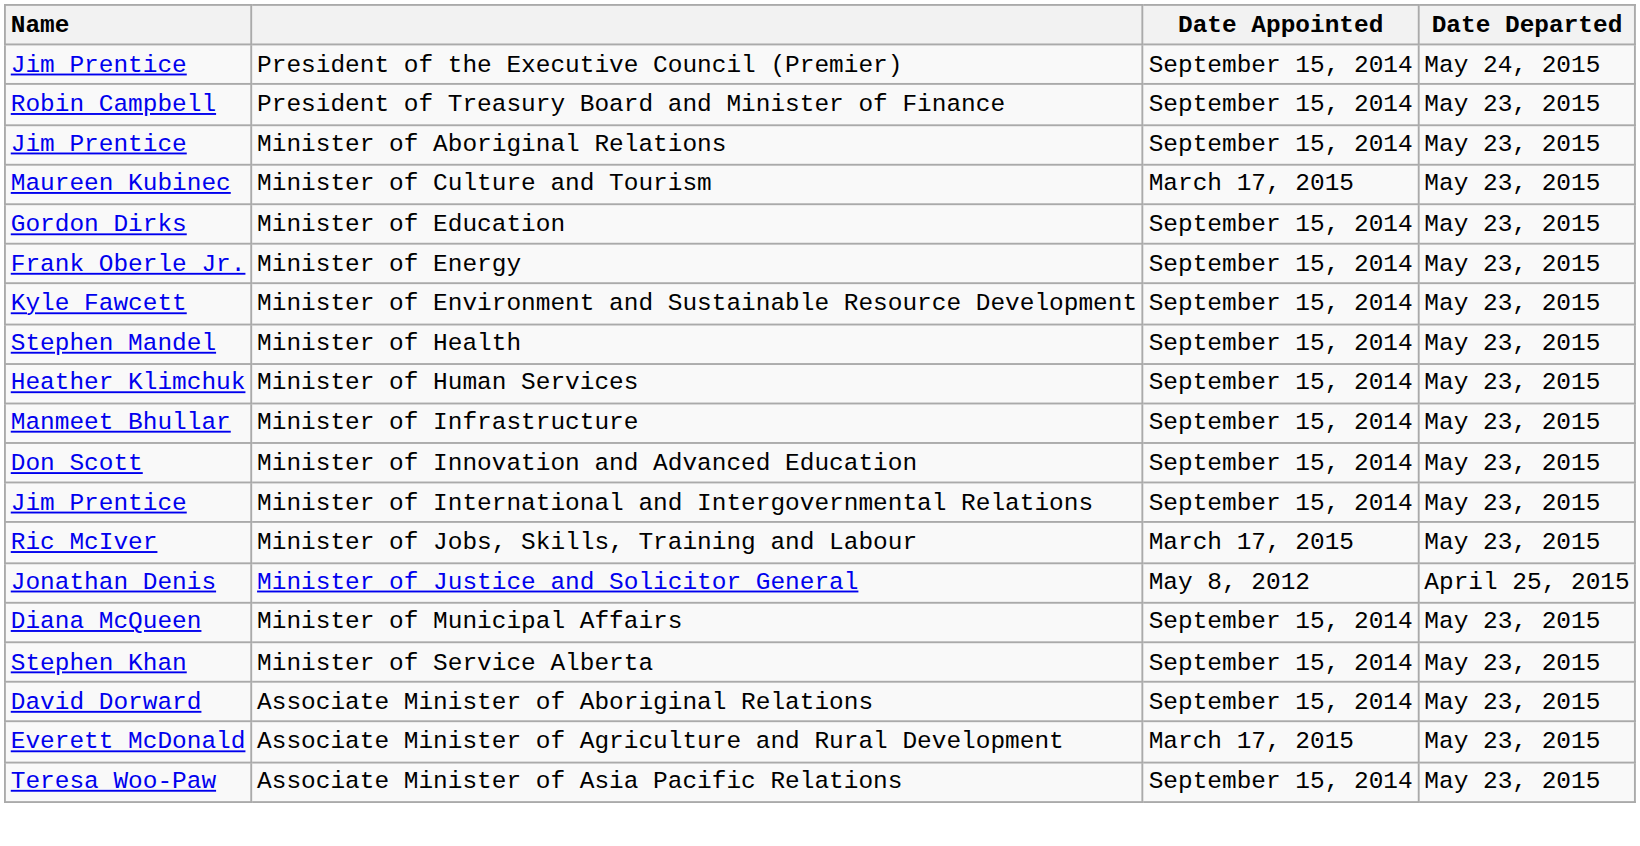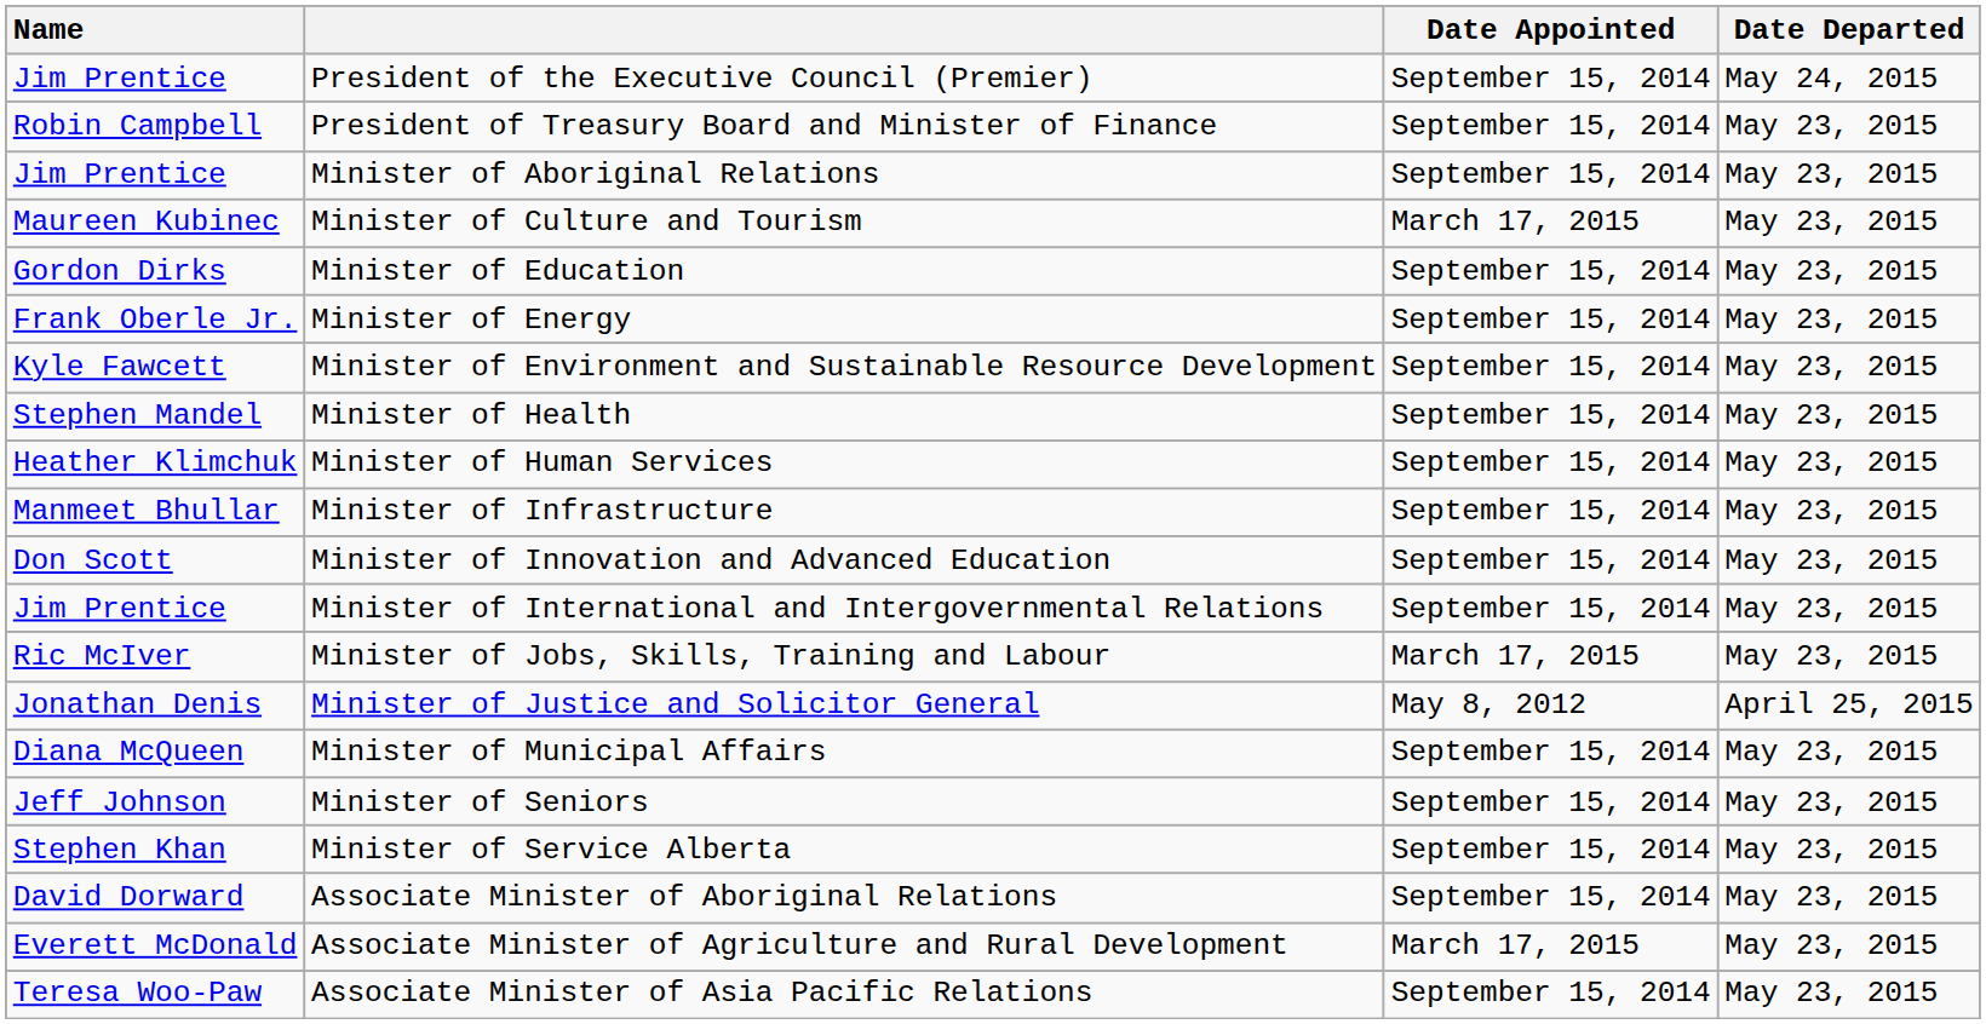+ row: Jeff Johnson | Minister of Seniors | September 15, 2014 | May 23, 2015
